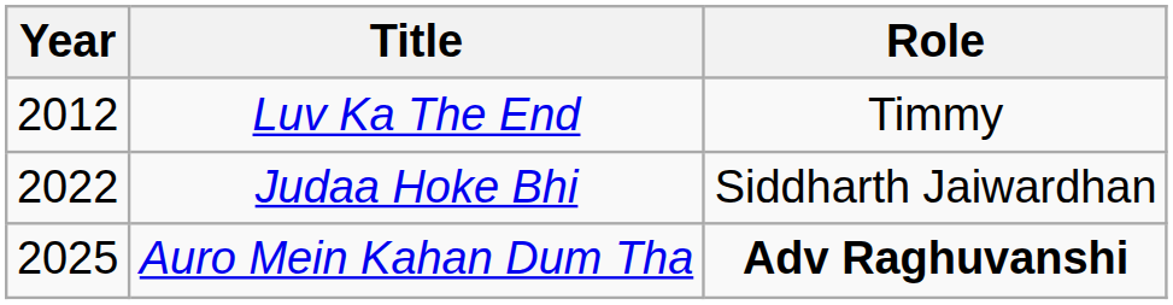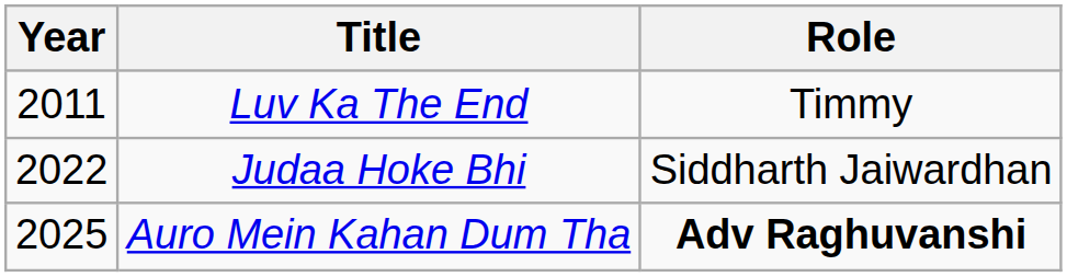Luv Ka The End | Year: 2012 -> 2011
